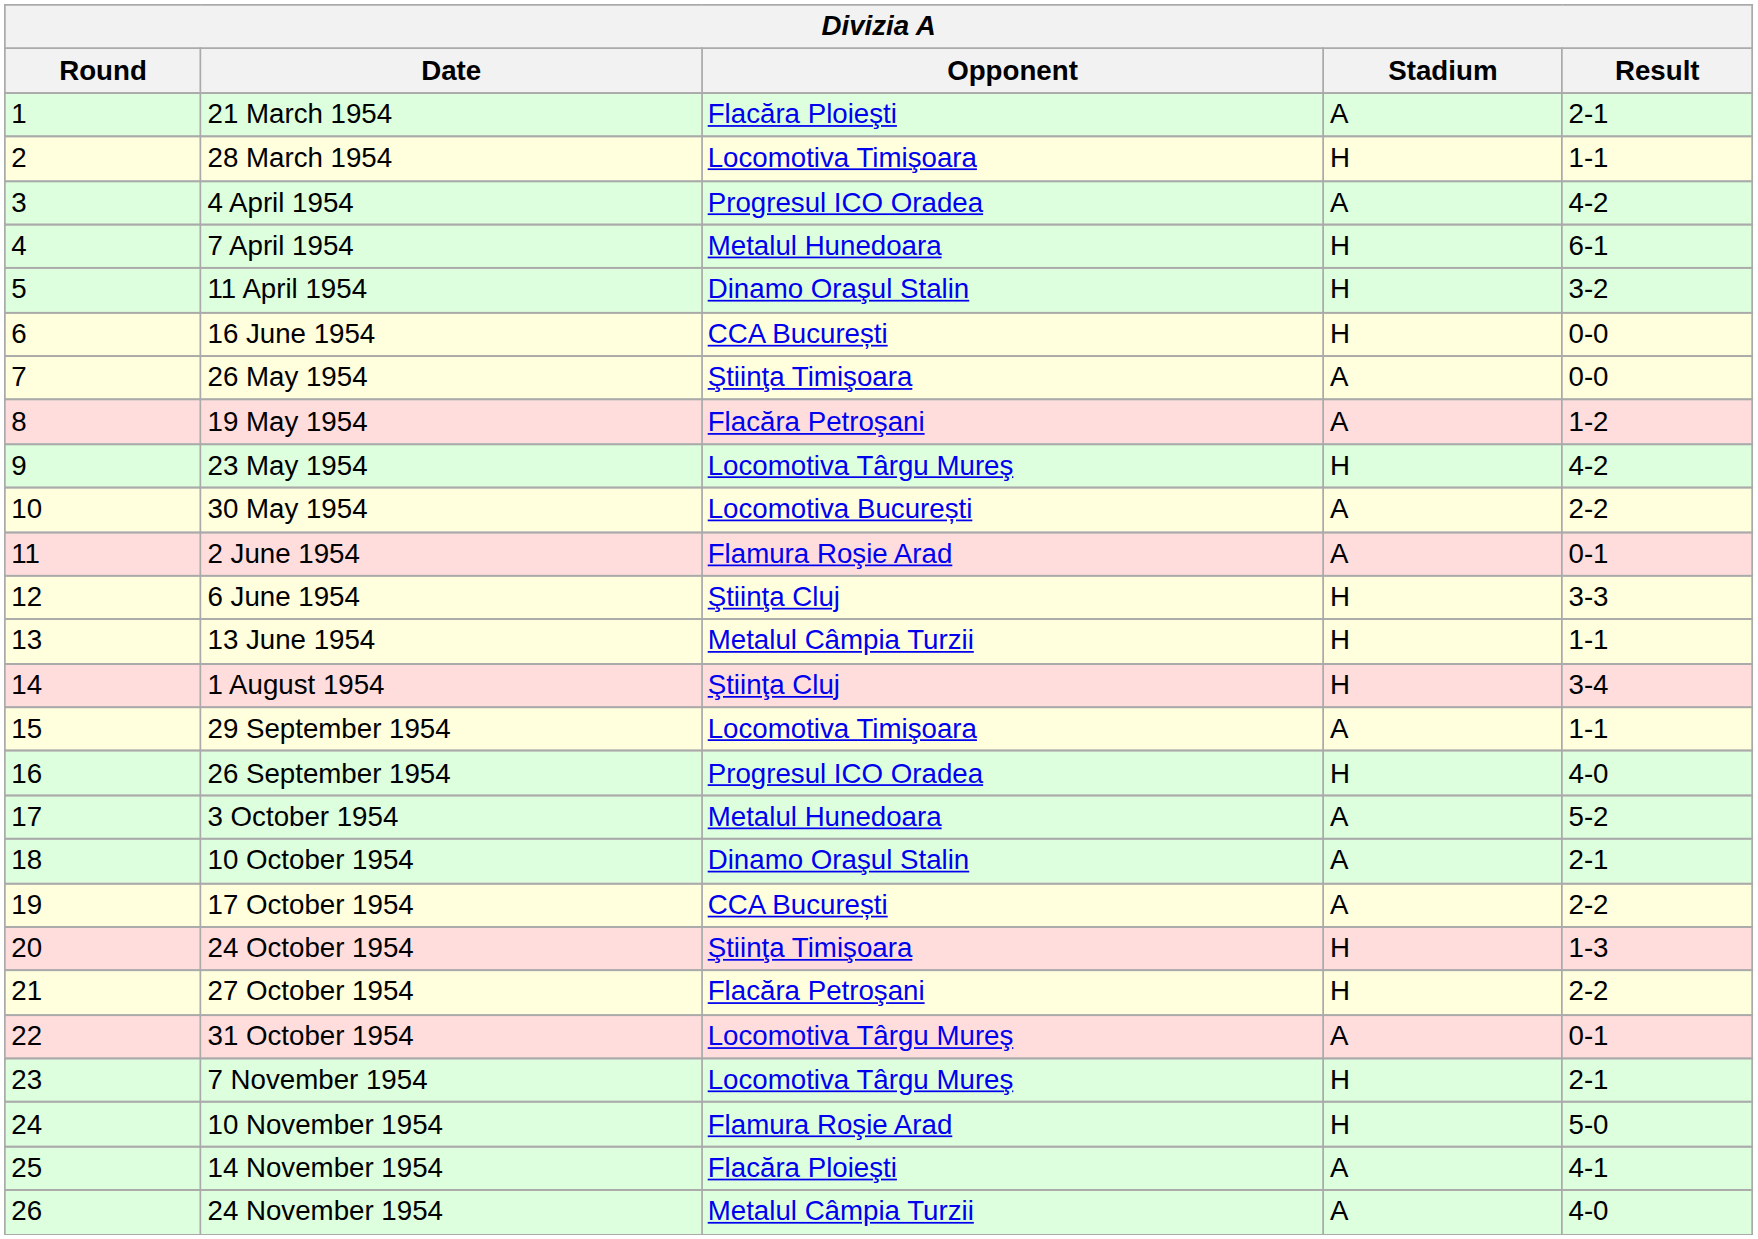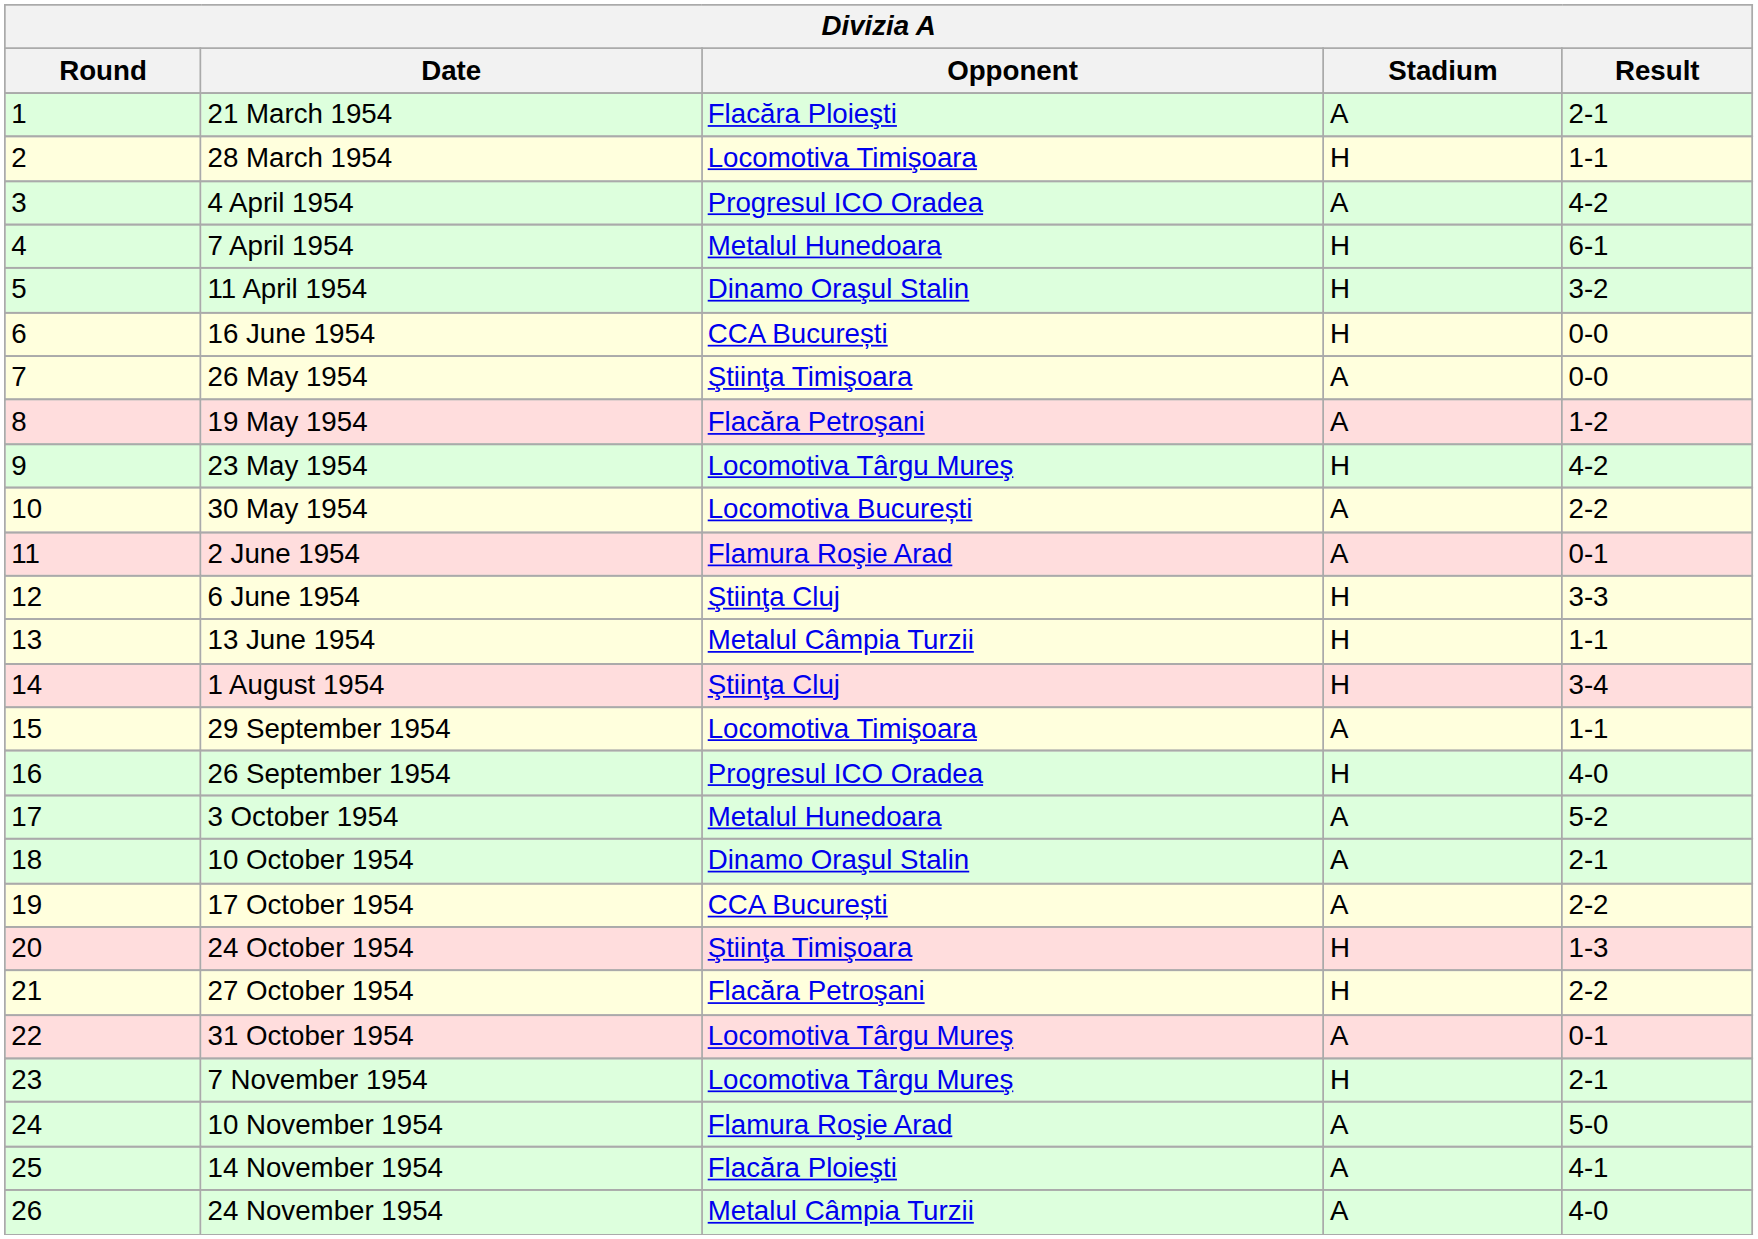10 November 1954 | Stadium: H -> A
